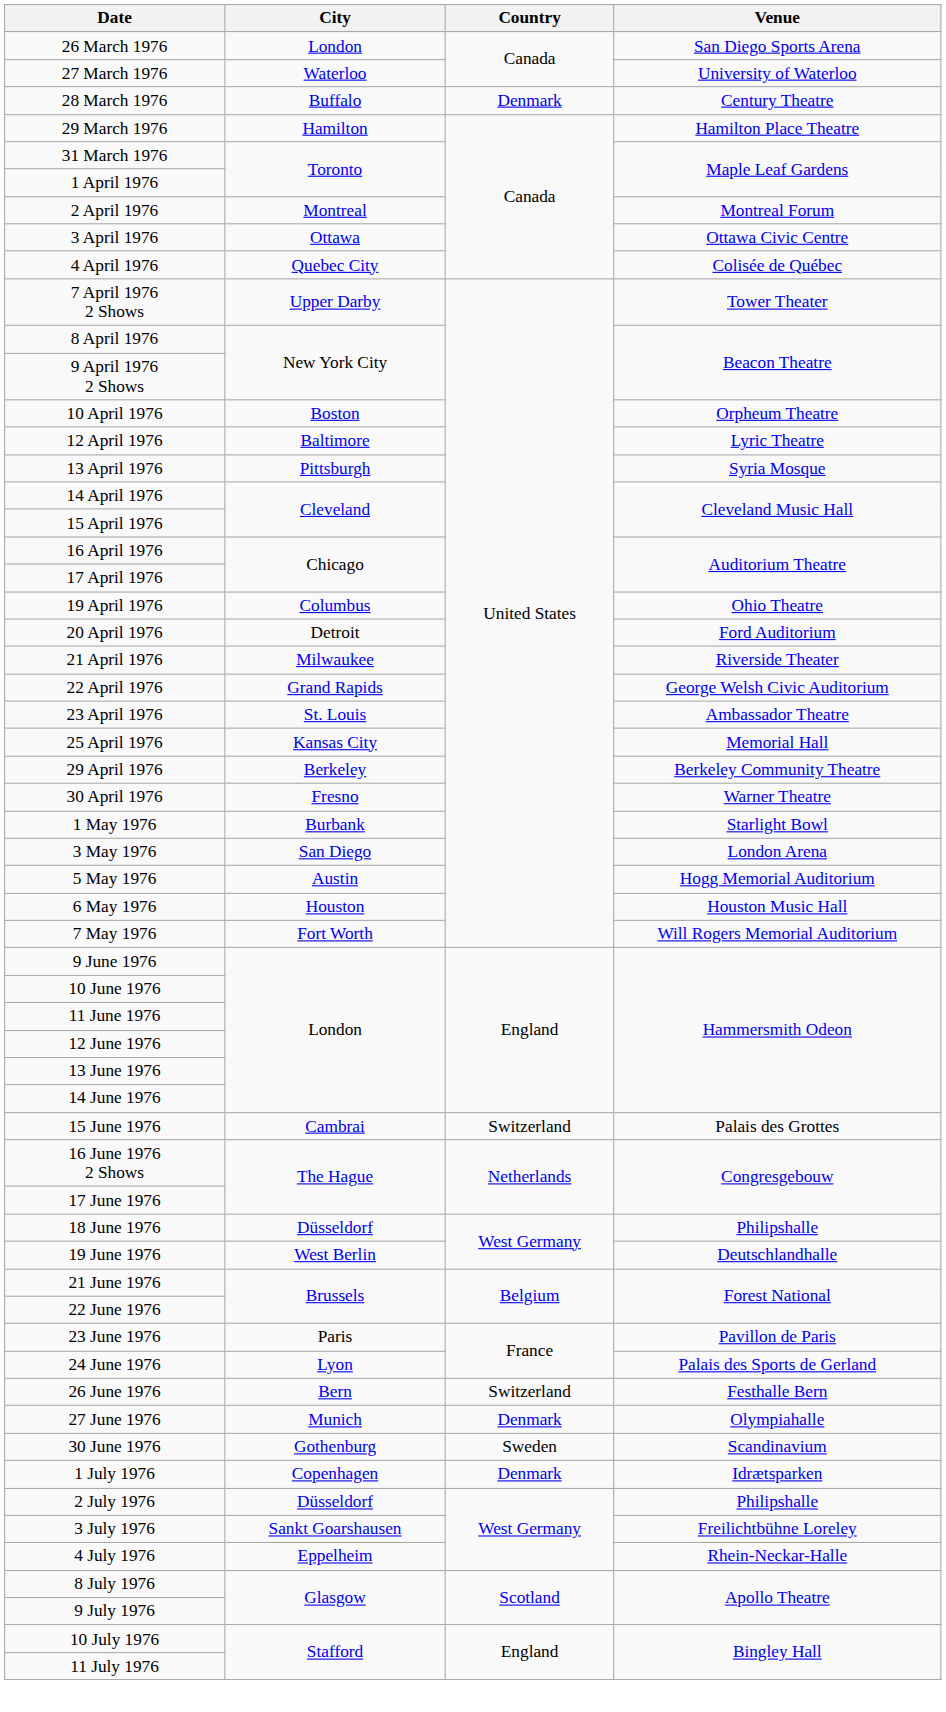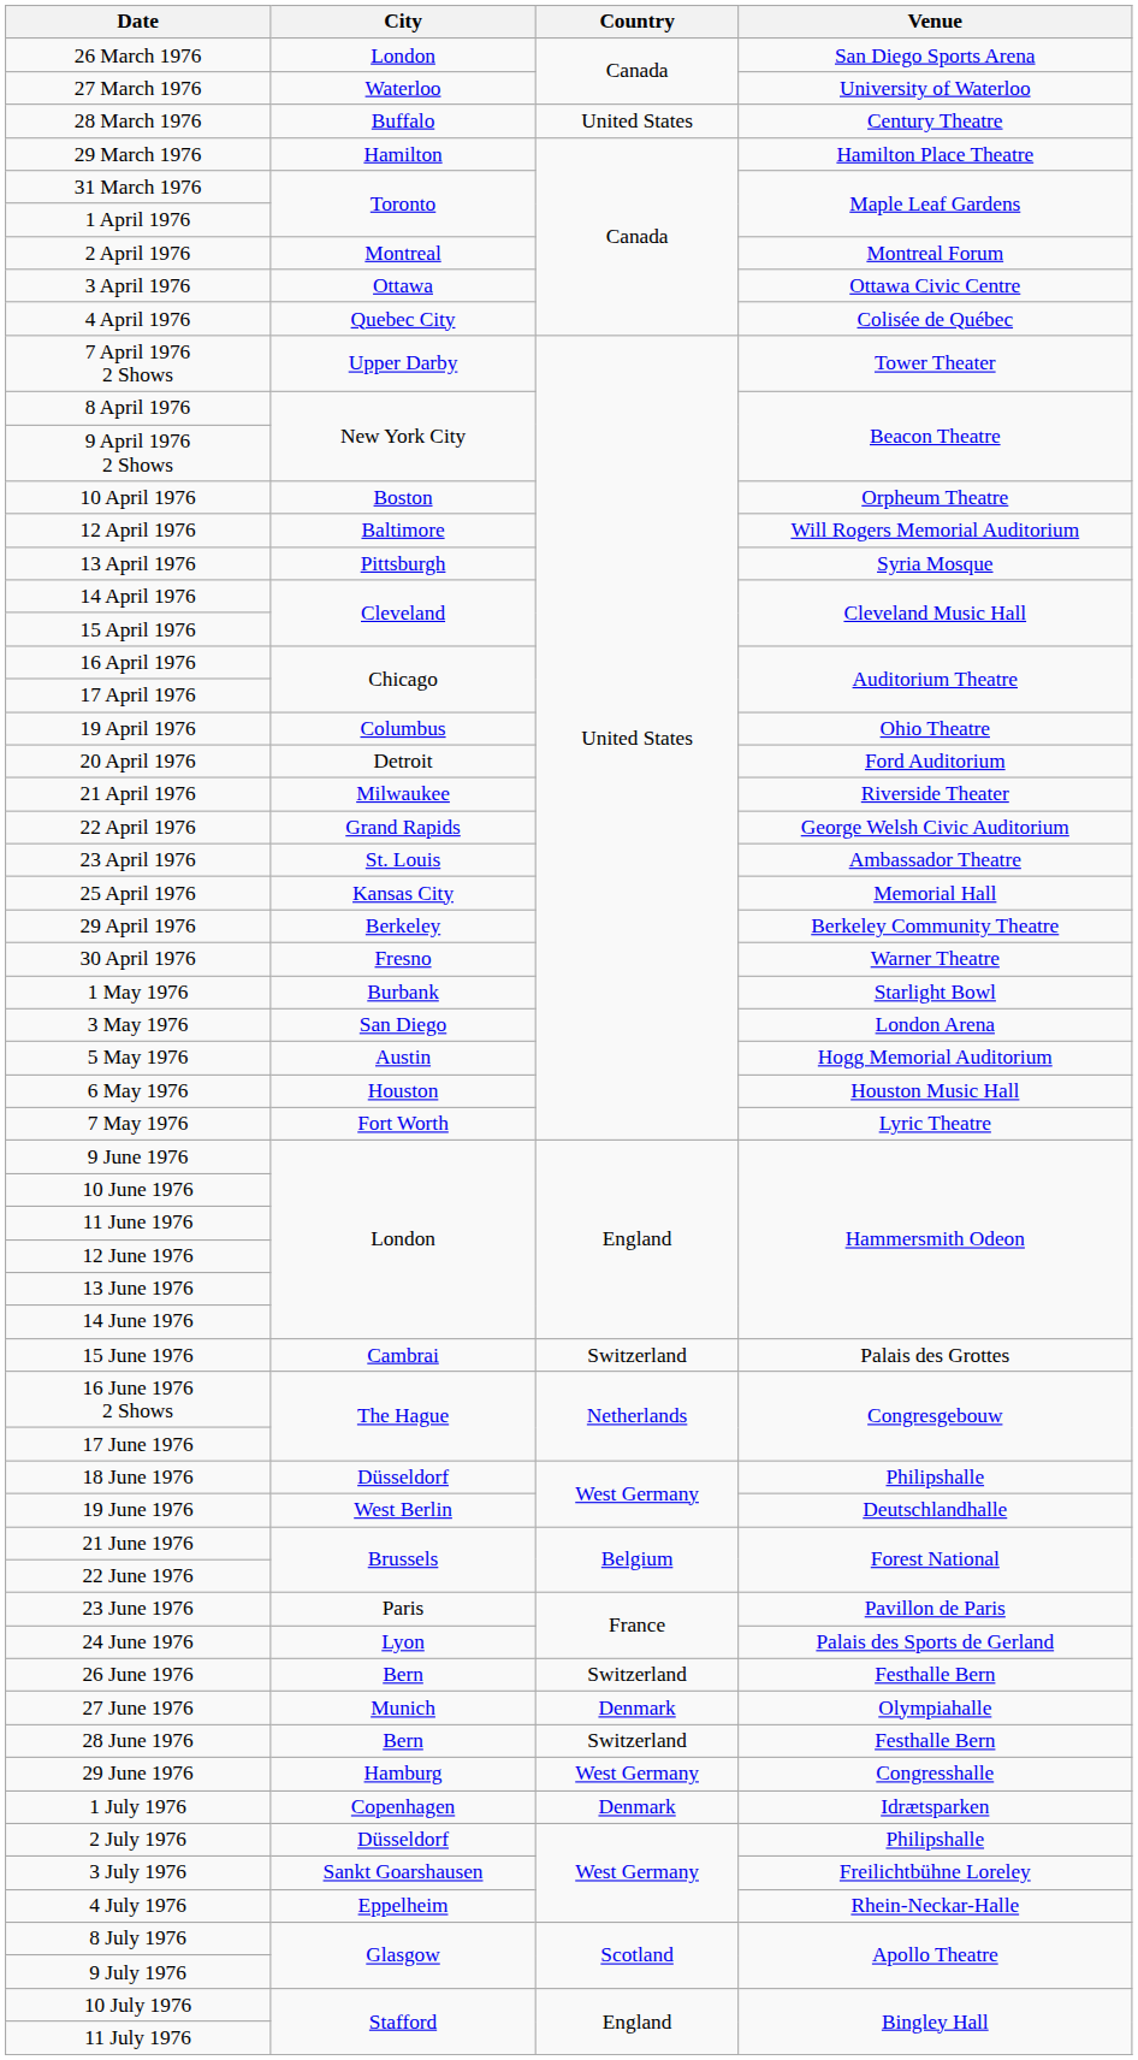28 March 1976 | Country: Denmark -> United States
12 April 1976 | Venue: Lyric Theatre -> Will Rogers Memorial Auditorium
7 May 1976 | Venue: Will Rogers Memorial Auditorium -> Lyric Theatre
+ row: 28 June 1976 | Bern | Switzerland | Festhalle Bern
+ row: 29 June 1976 | Hamburg | West Germany | Congresshalle
- row: 30 June 1976 | Gothenburg | Sweden | Scandinavium
